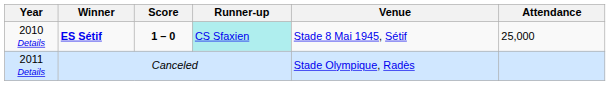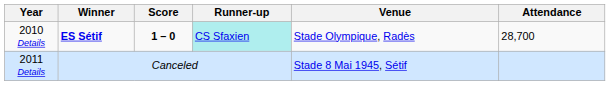2010 Details | Venue: Stade 8 Mai 1945, Sétif -> Stade Olympique, Radès
2010 Details | Attendance: 25,000 -> 28,700
2011 Details | Venue: Stade Olympique, Radès -> Stade 8 Mai 1945, Sétif
